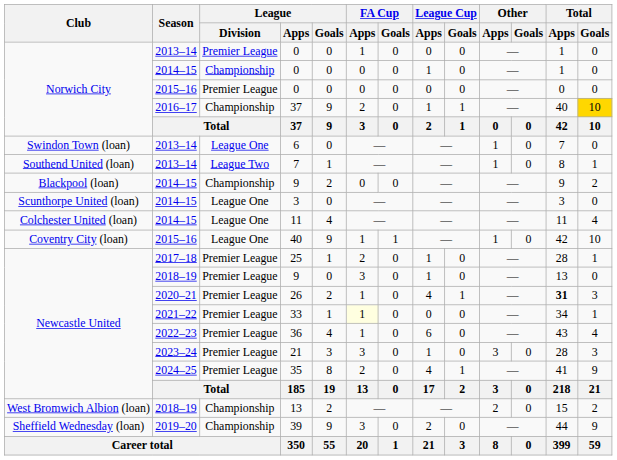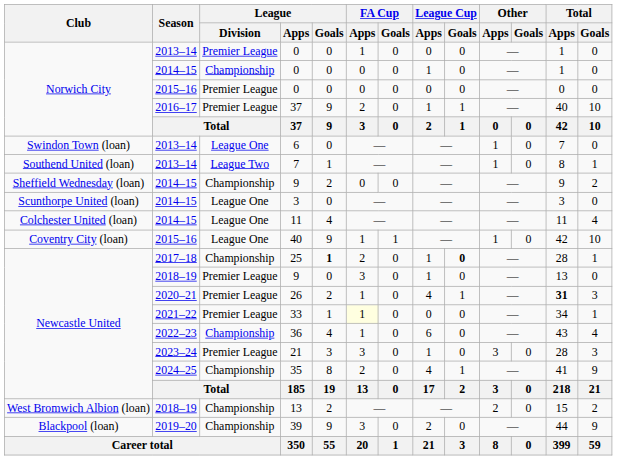2016–17 / 37 | League / Division: Championship -> Premier League
2016–17 / 37 | Total / Goals: gold background -> no background
2014–15 / 9 | Club: Blackpool (loan) -> Sheffield Wednesday (loan)
25 | League / Division: Premier League -> Championship
25 | League / Goals: normal -> bold
25 | League Cup / Goals: normal -> bold
36 | League / Division: Premier League -> Championship
35 | League / Division: Premier League -> Championship
39 | Club: Sheffield Wednesday (loan) -> Blackpool (loan)
